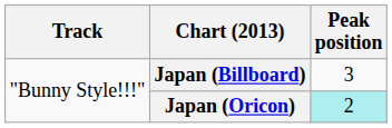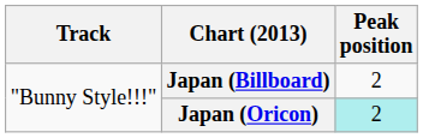Japan (Billboard) | Peak position: 3 -> 2
